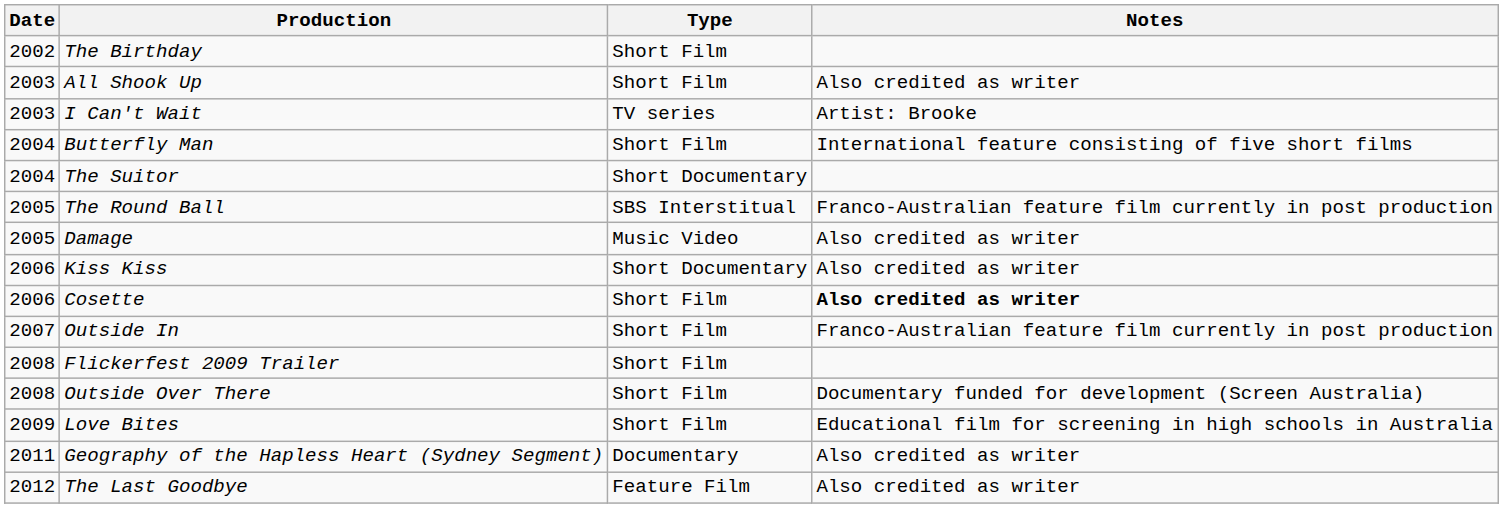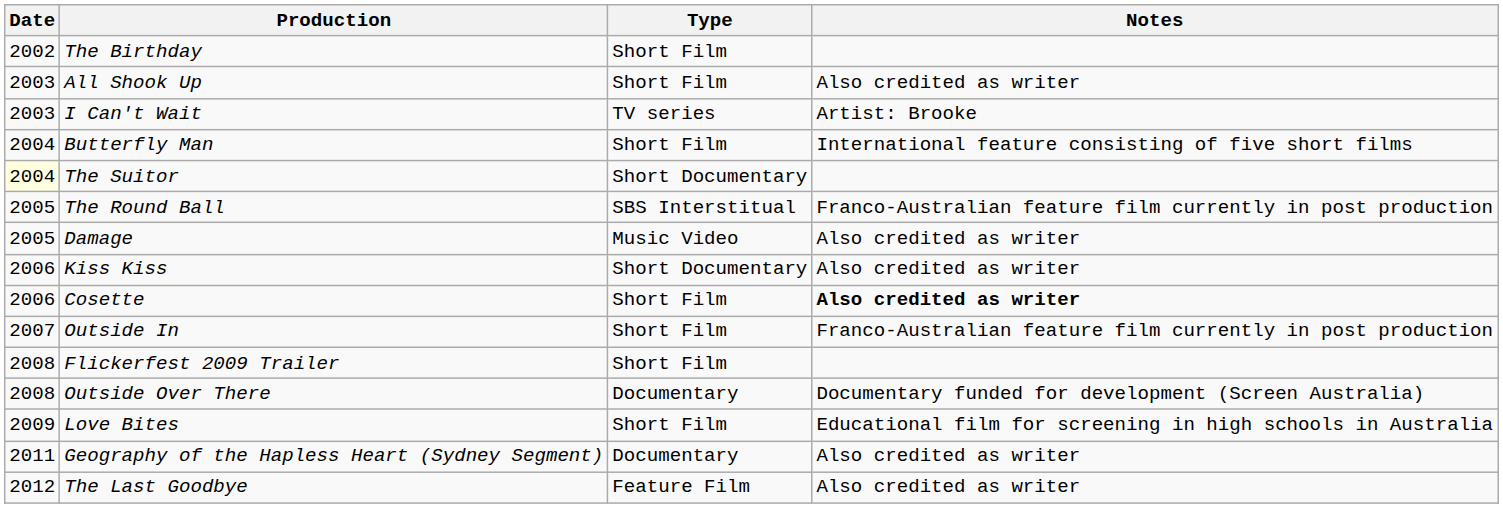The Suitor | Date: no background -> lightyellow background
Outside Over There | Type: Short Film -> Documentary
